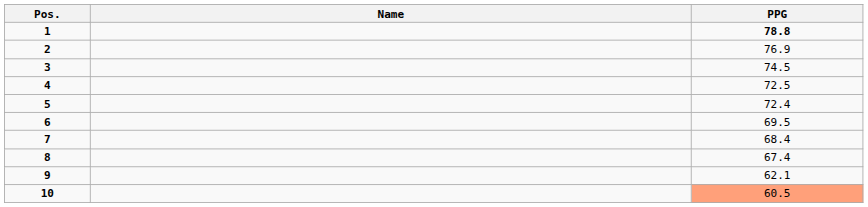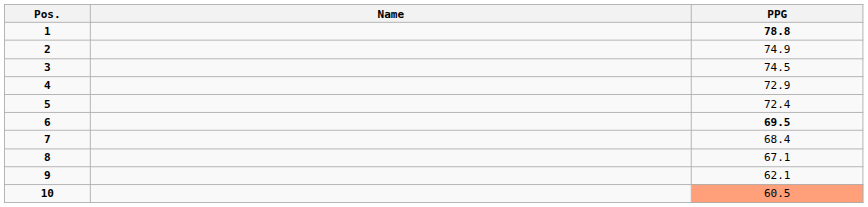2 | PPG: 76.9 -> 74.9
4 | PPG: 72.5 -> 72.9
6 | PPG: normal -> bold
8 | PPG: 67.4 -> 67.1
